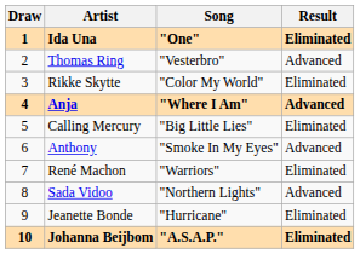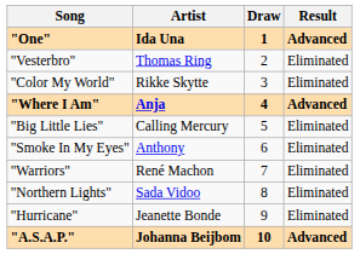columns swapped: Draw <-> Song
Ida Una | Result: Eliminated -> Advanced
Thomas Ring | Result: Advanced -> Eliminated
Anthony | Result: Advanced -> Eliminated
Sada Vidoo | Result: Advanced -> Eliminated
Johanna Beijbom | Result: Eliminated -> Advanced
